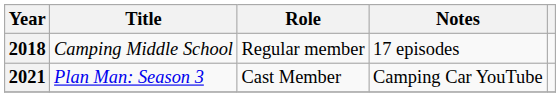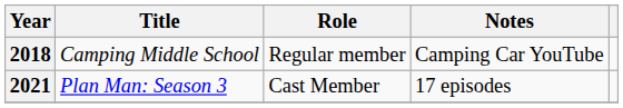2018 | Notes: 17 episodes -> Camping Car YouTube
2021 | Notes: Camping Car YouTube -> 17 episodes
